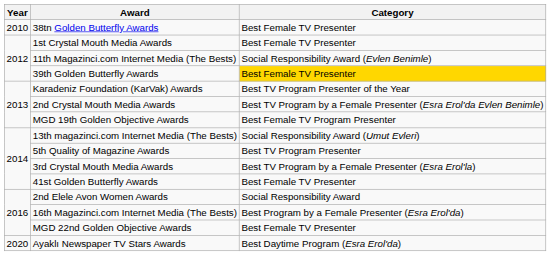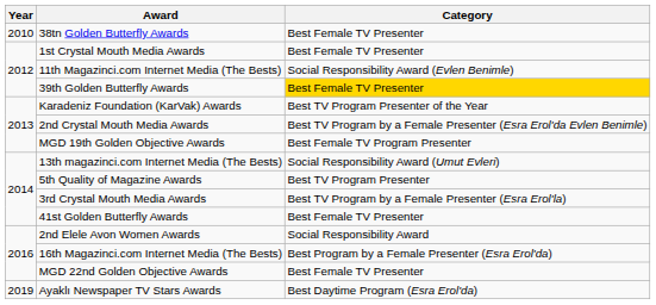Ayaklı Newspaper TV Stars Awards | Year: 2020 -> 2019
